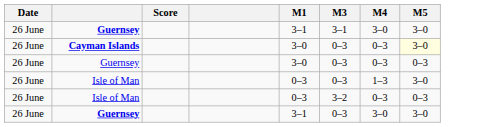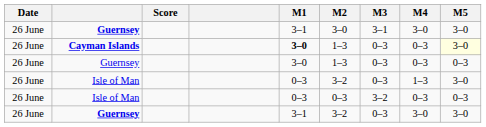+ column: M2 | 3–0 | 1–3 | 1–3 | 3–2 | 0–3 | 3–2
Cayman Islands | M1: normal -> bold
